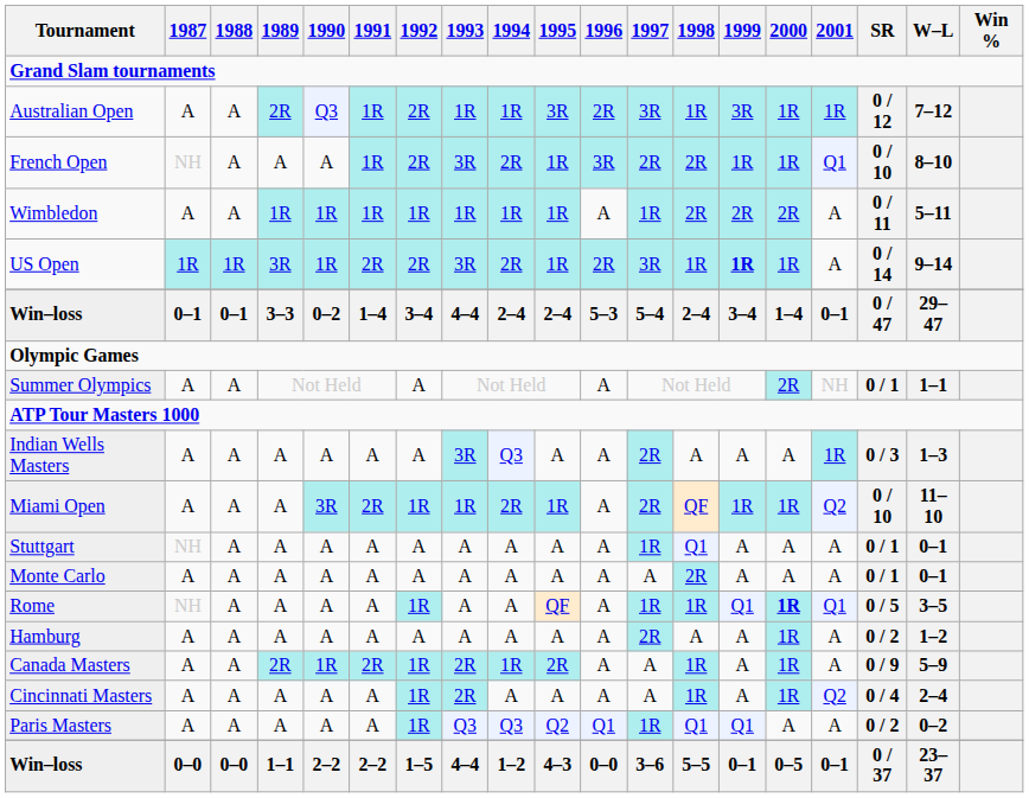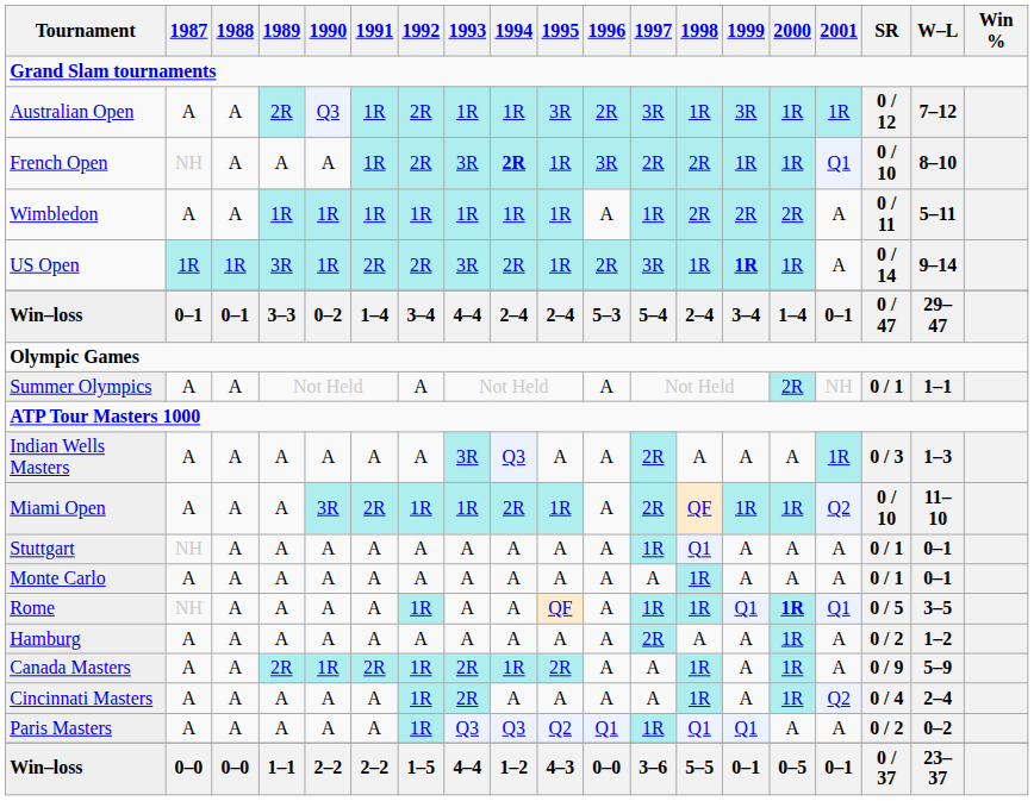French Open | 1994: normal -> bold
Monte Carlo | 1998: 2R -> 1R
